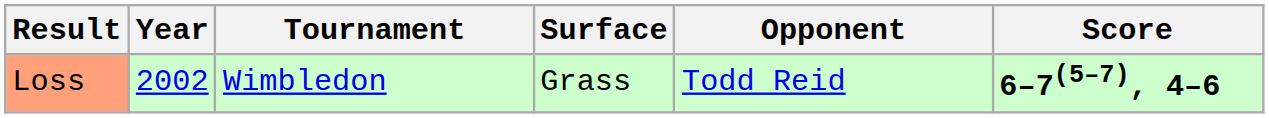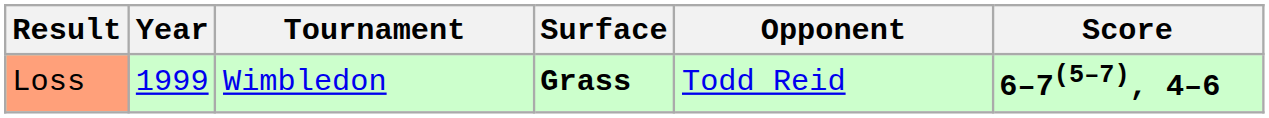Loss | Year: 2002 -> 1999
Loss | Surface: normal -> bold
